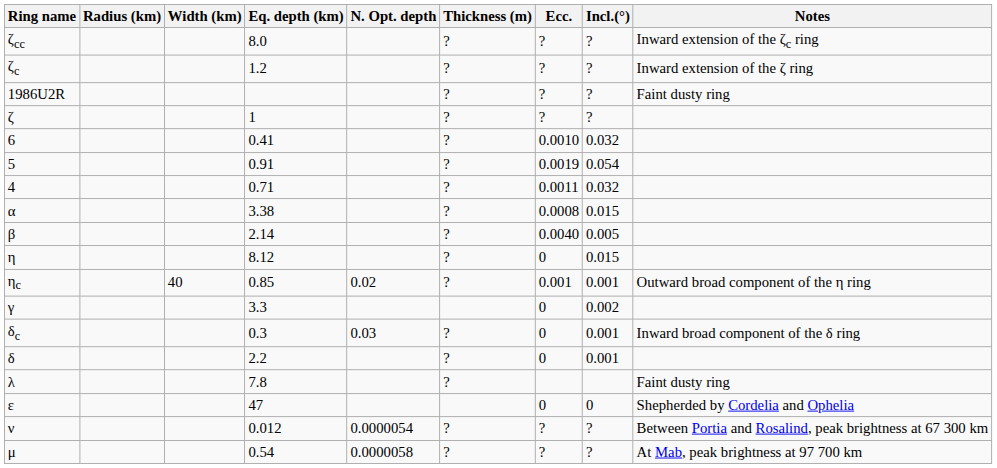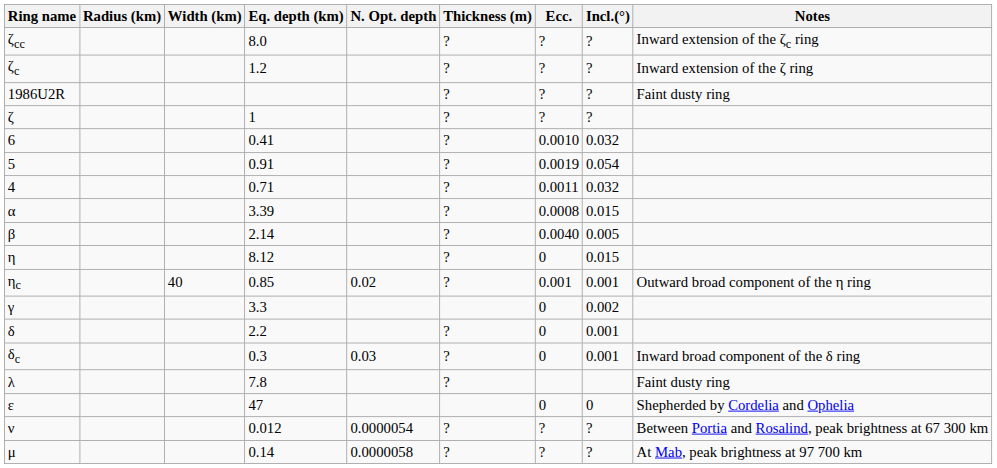α | Eq. depth (km): 3.38 -> 3.39
rows swapped: δc <-> δ
μ | Eq. depth (km): 0.54 -> 0.14
